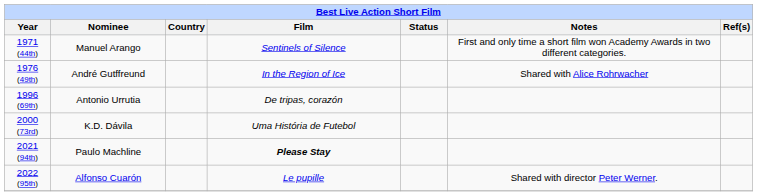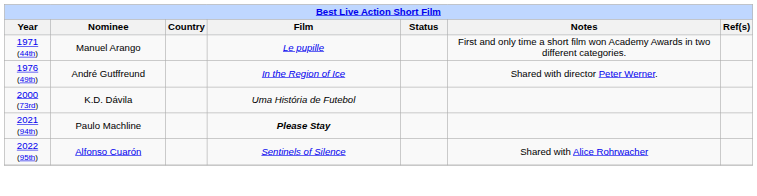1971 (44th) | Film: Sentinels of Silence -> Le pupille
1976 (49th) | Notes: Shared with Alice Rohrwacher -> Shared with director Peter Werner.
- row: 1996 (69th) | Antonio Urrutia | De tripas, corazón
2022 (95th) | Film: Le pupille -> Sentinels of Silence
2022 (95th) | Notes: Shared with director Peter Werner. -> Shared with Alice Rohrwacher
